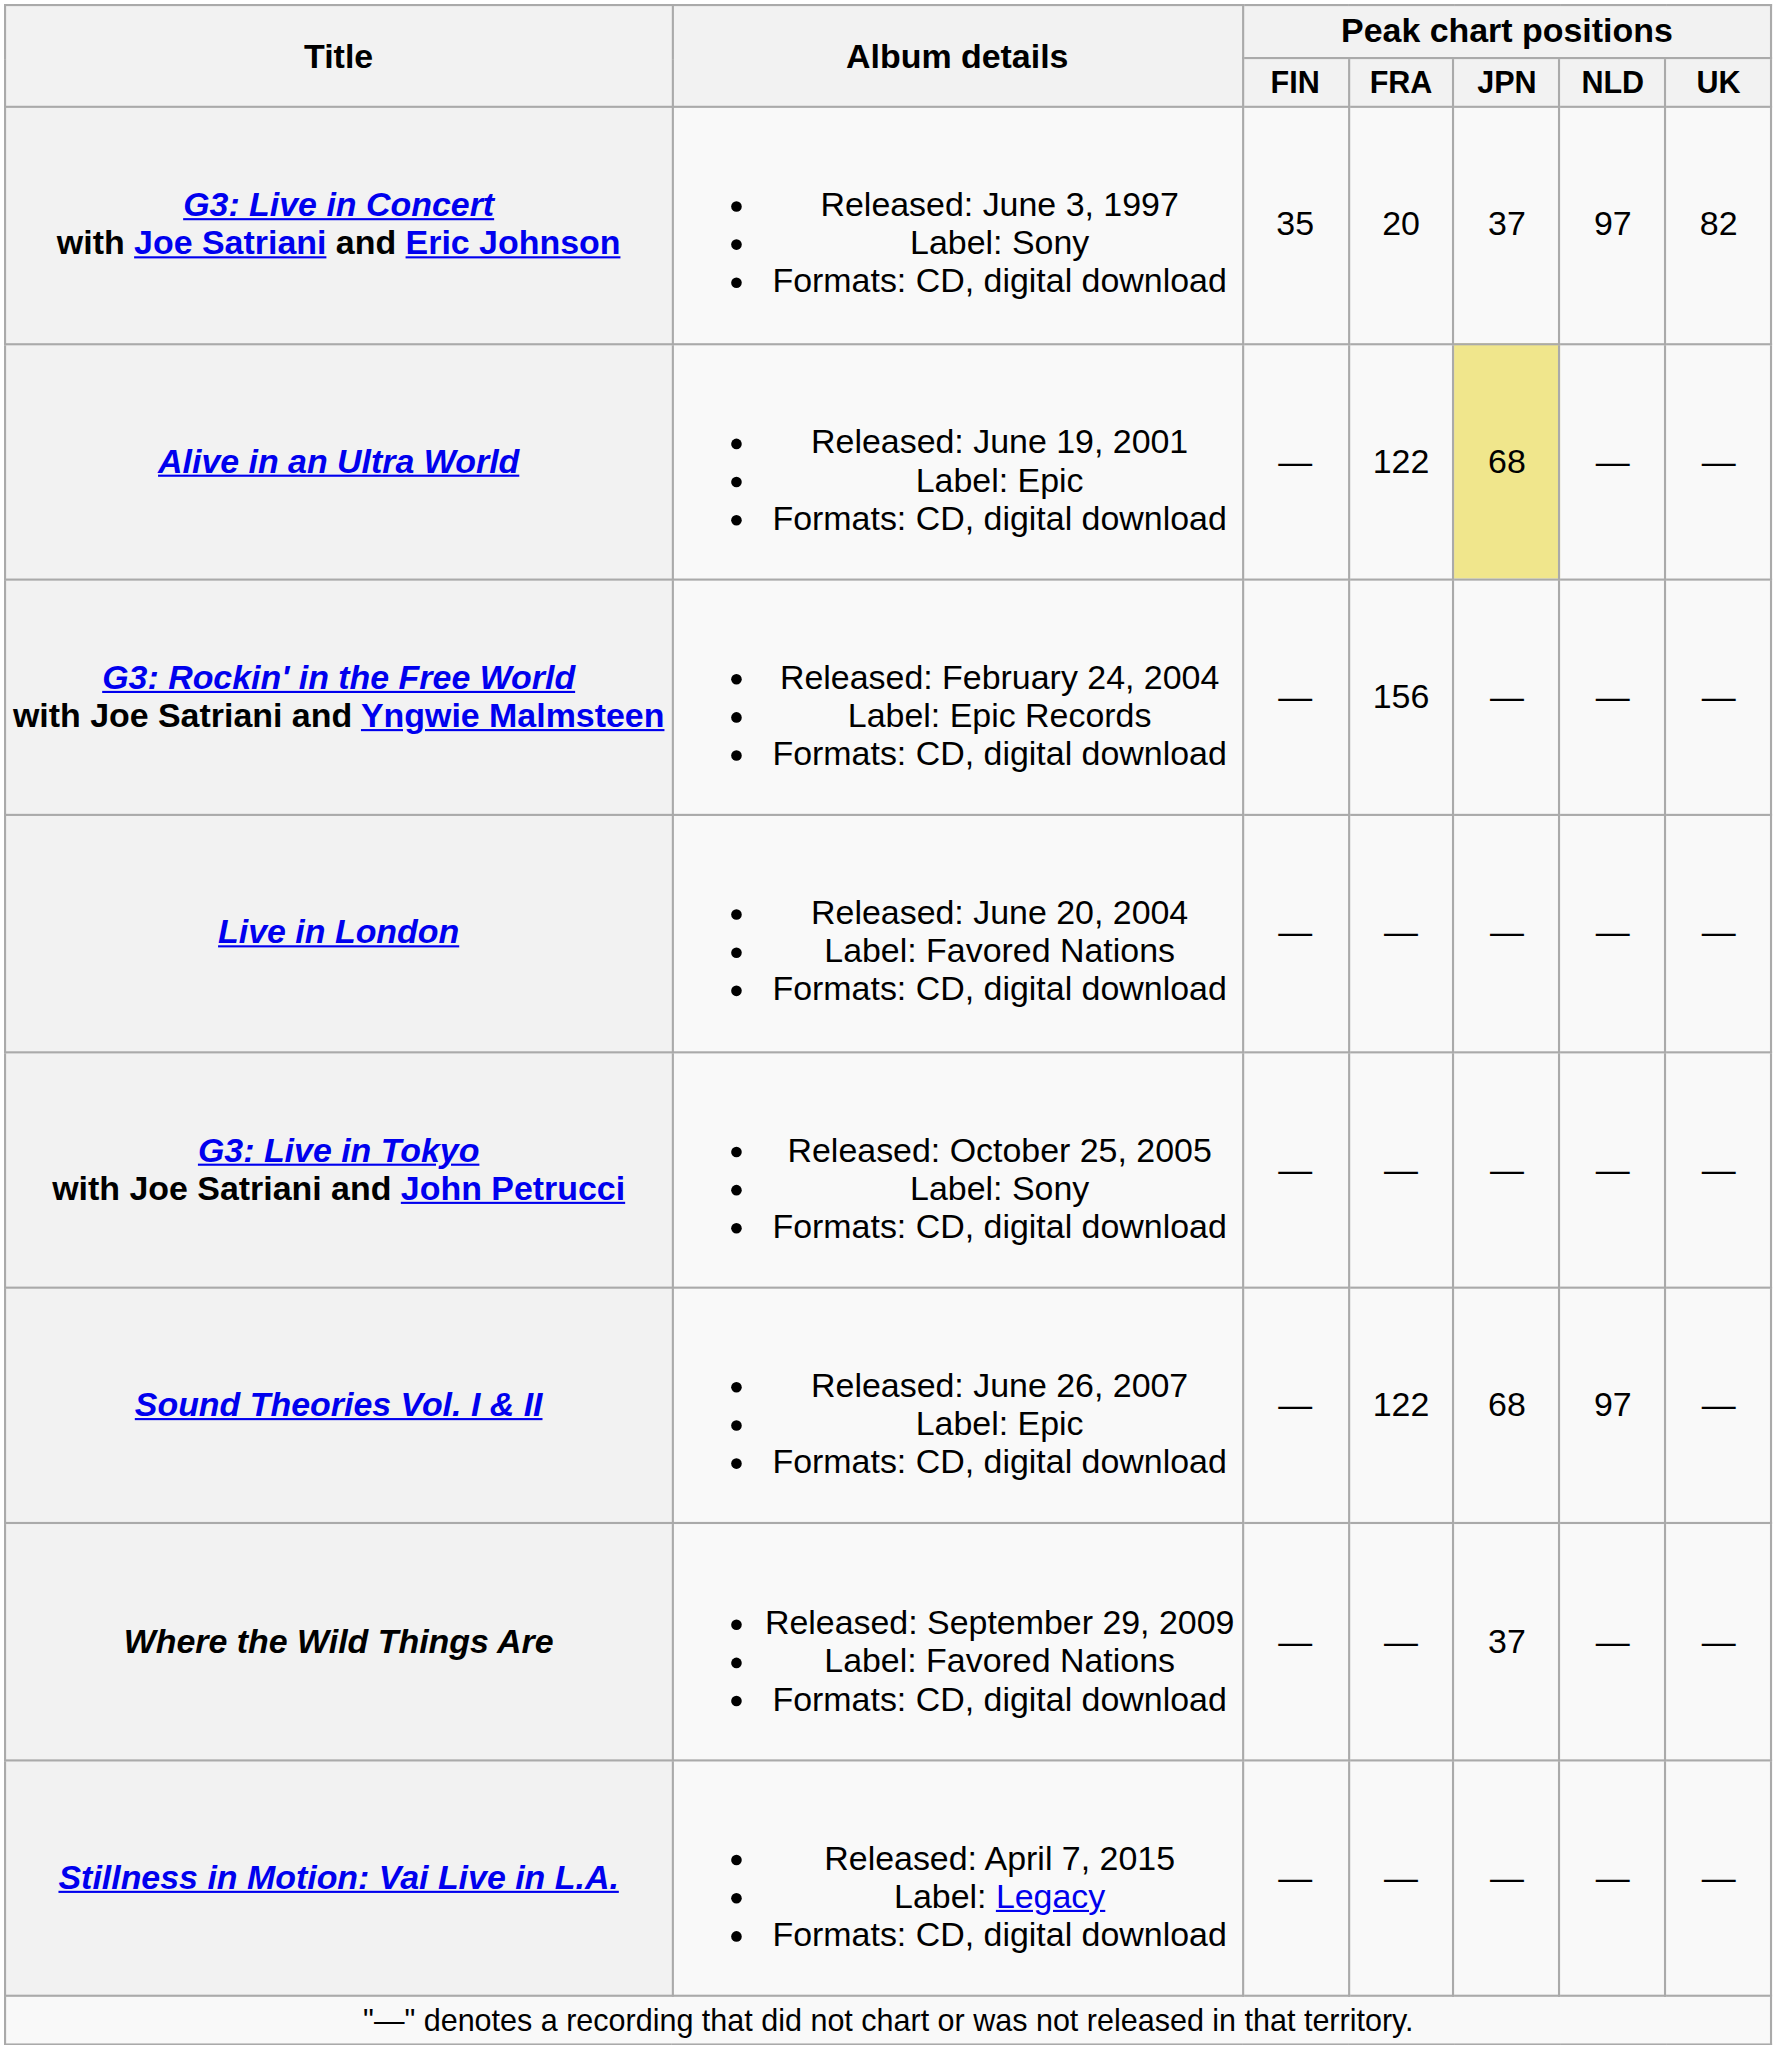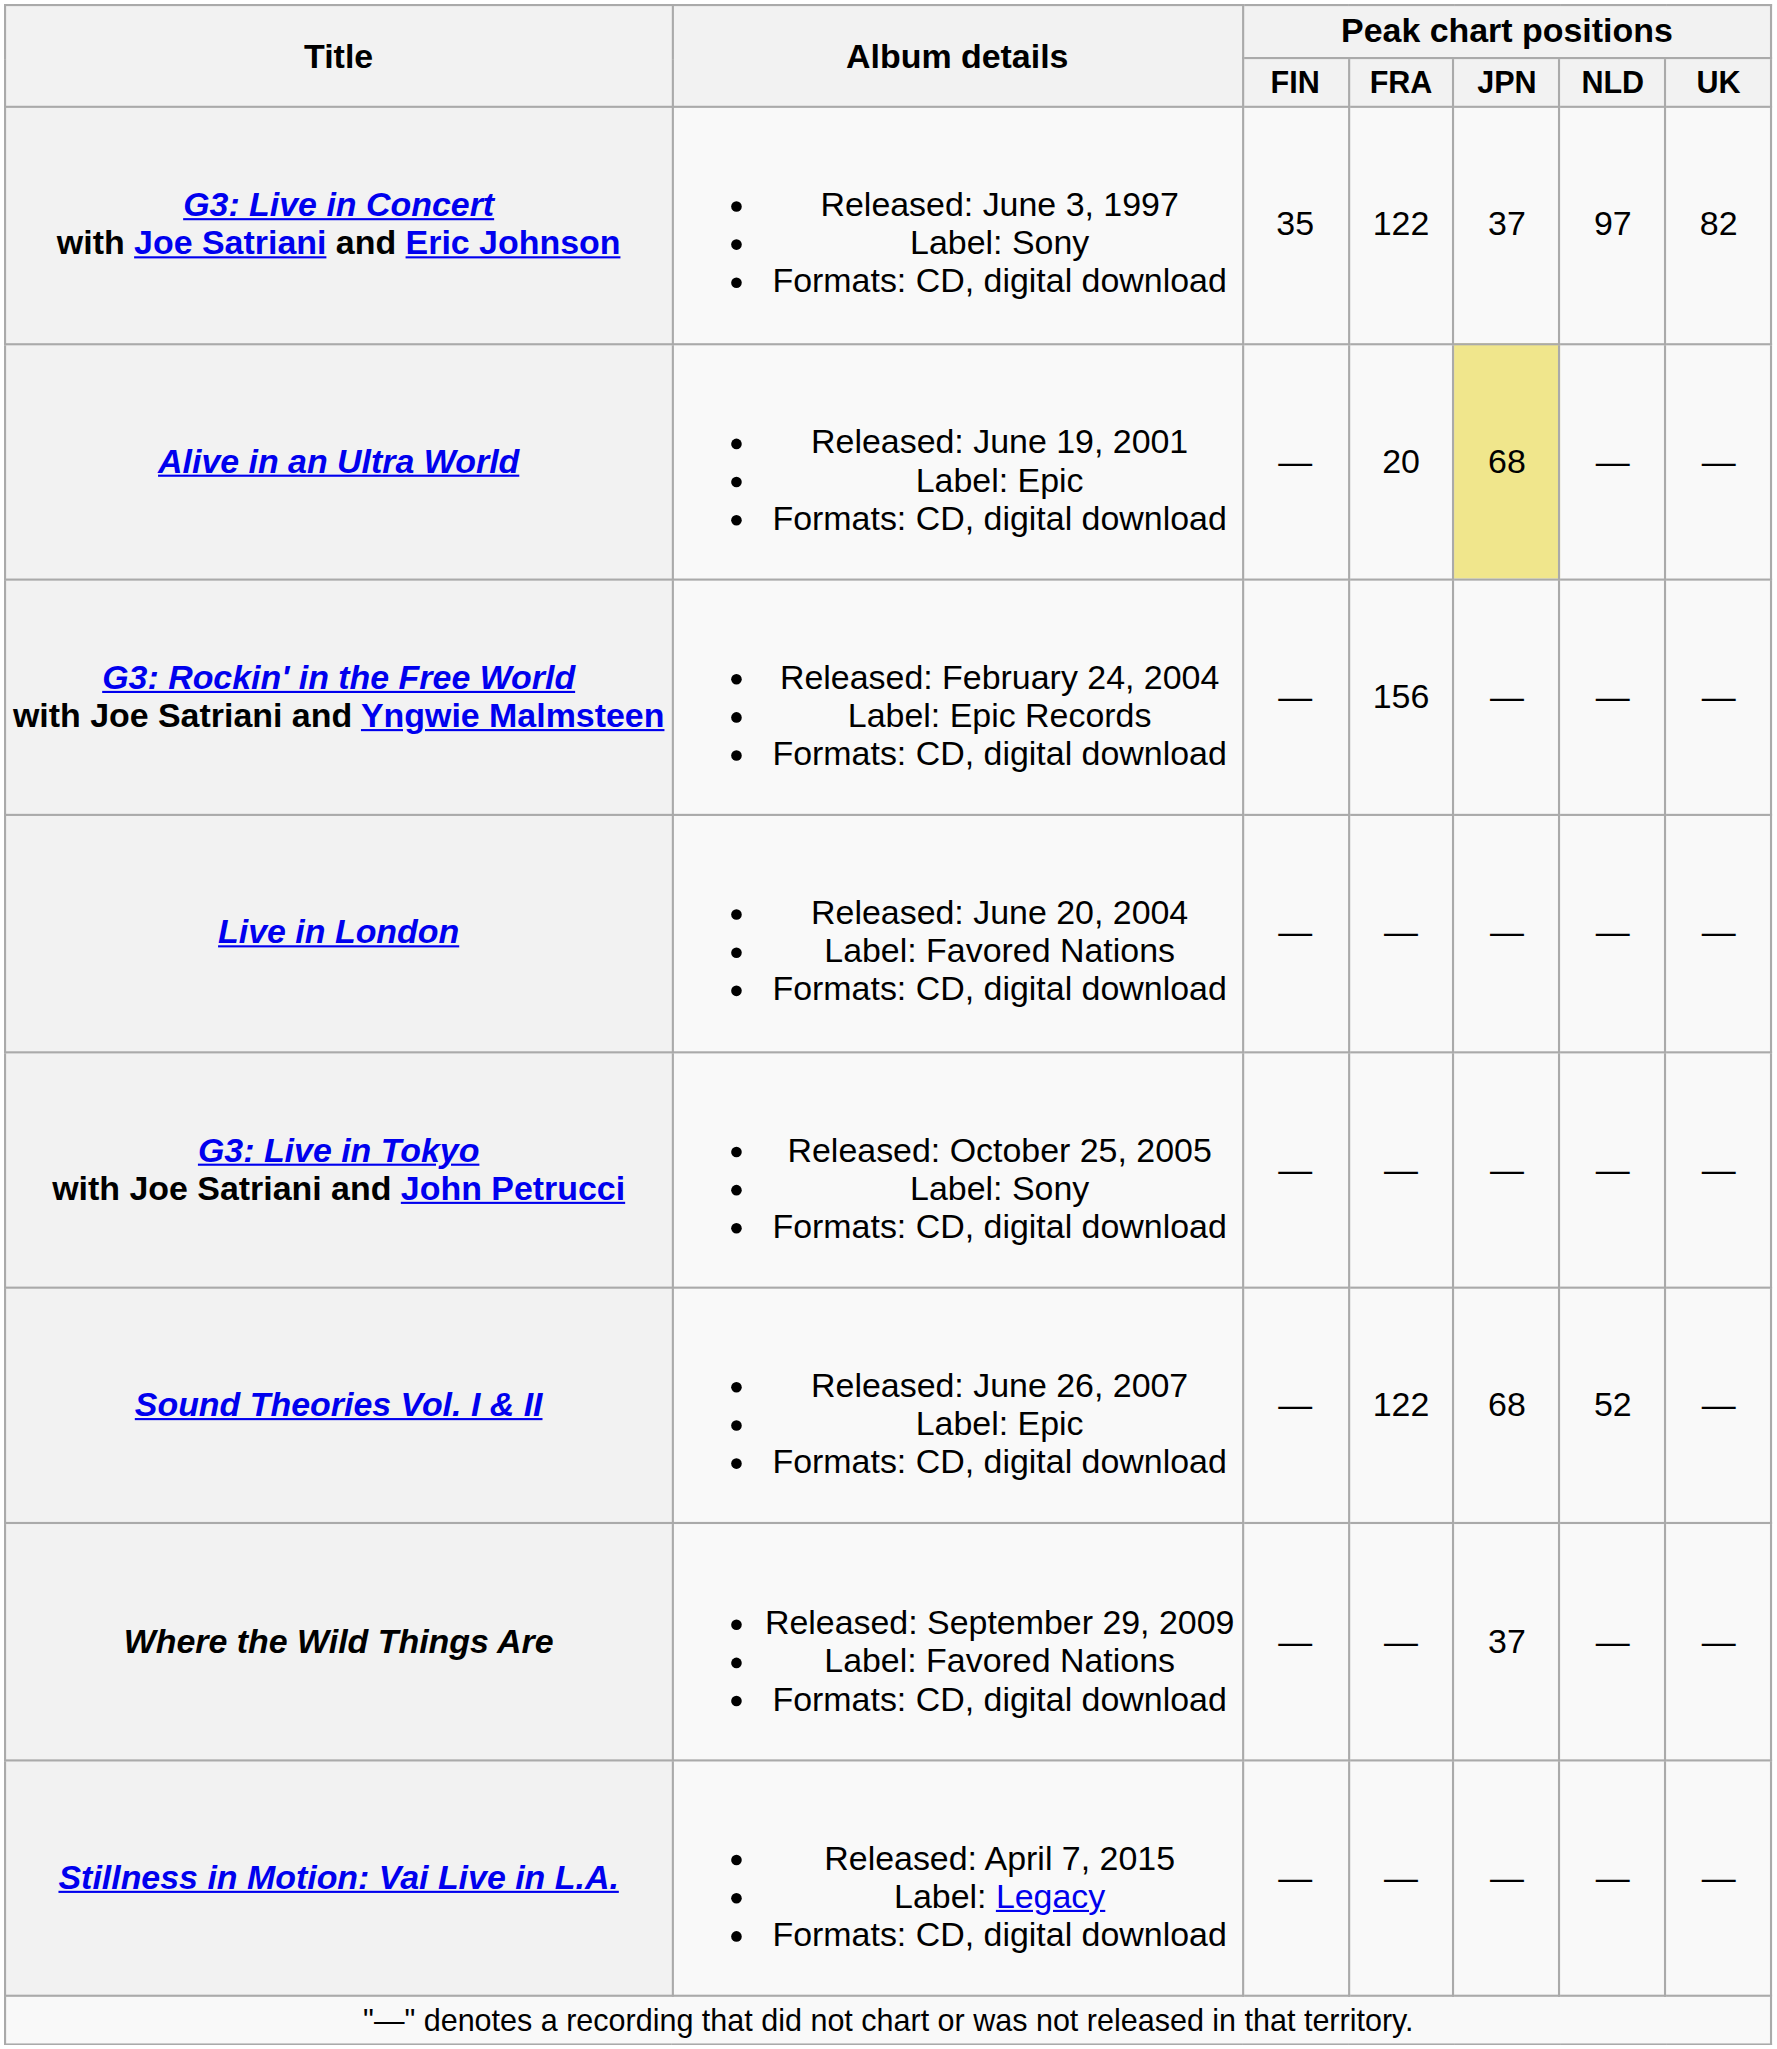G3: Live in Concert with Joe Satriani and Eric Johnson | Peak chart positions / FRA: 20 -> 122
Alive in an Ultra World | Peak chart positions / FRA: 122 -> 20
Sound Theories Vol. I & II | Peak chart positions / NLD: 97 -> 52
